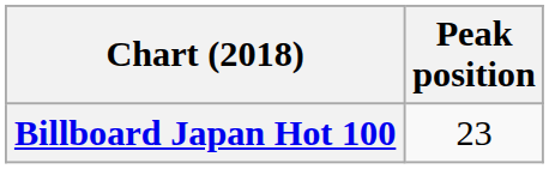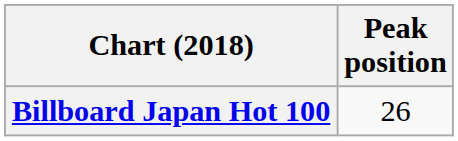Billboard Japan Hot 100 | Peak position: 23 -> 26
